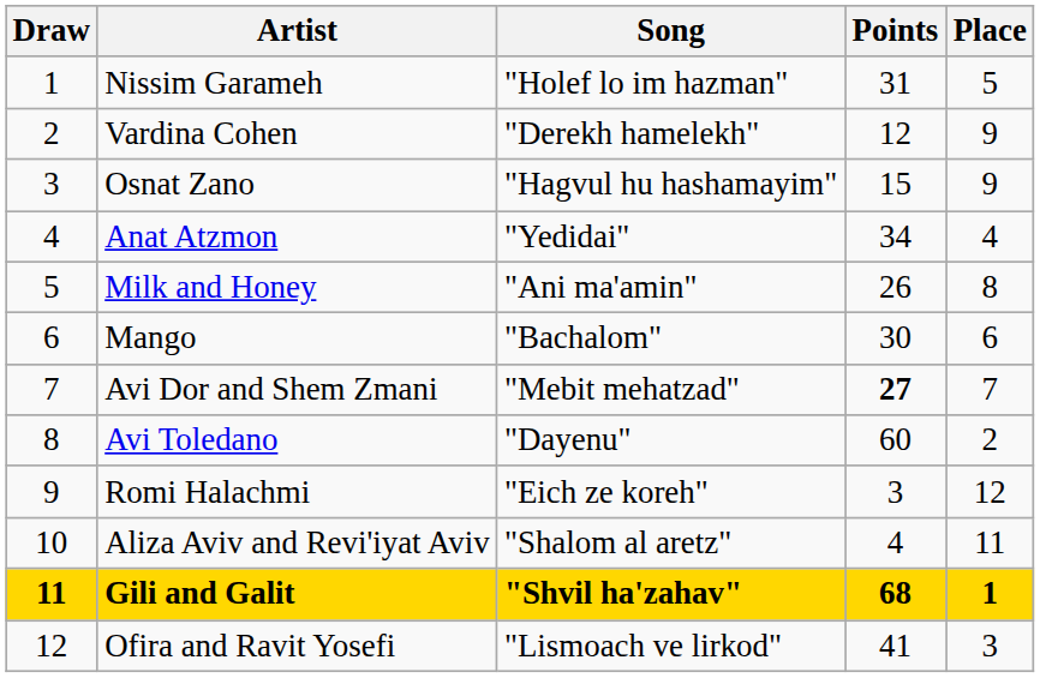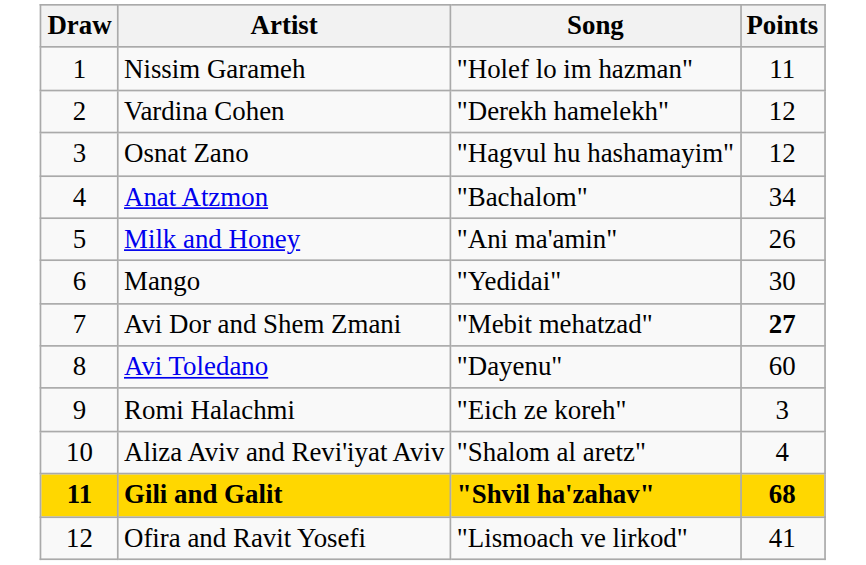- column: Place | 5 | 9 | 9 | 4 | 8 | 6 | 7 | 2 | 12 | 11 | 1 | 3
Nissim Garameh | Points: 31 -> 11
Osnat Zano | Points: 15 -> 12
Anat Atzmon | Song: "Yedidai" -> "Bachalom"
Mango | Song: "Bachalom" -> "Yedidai"
